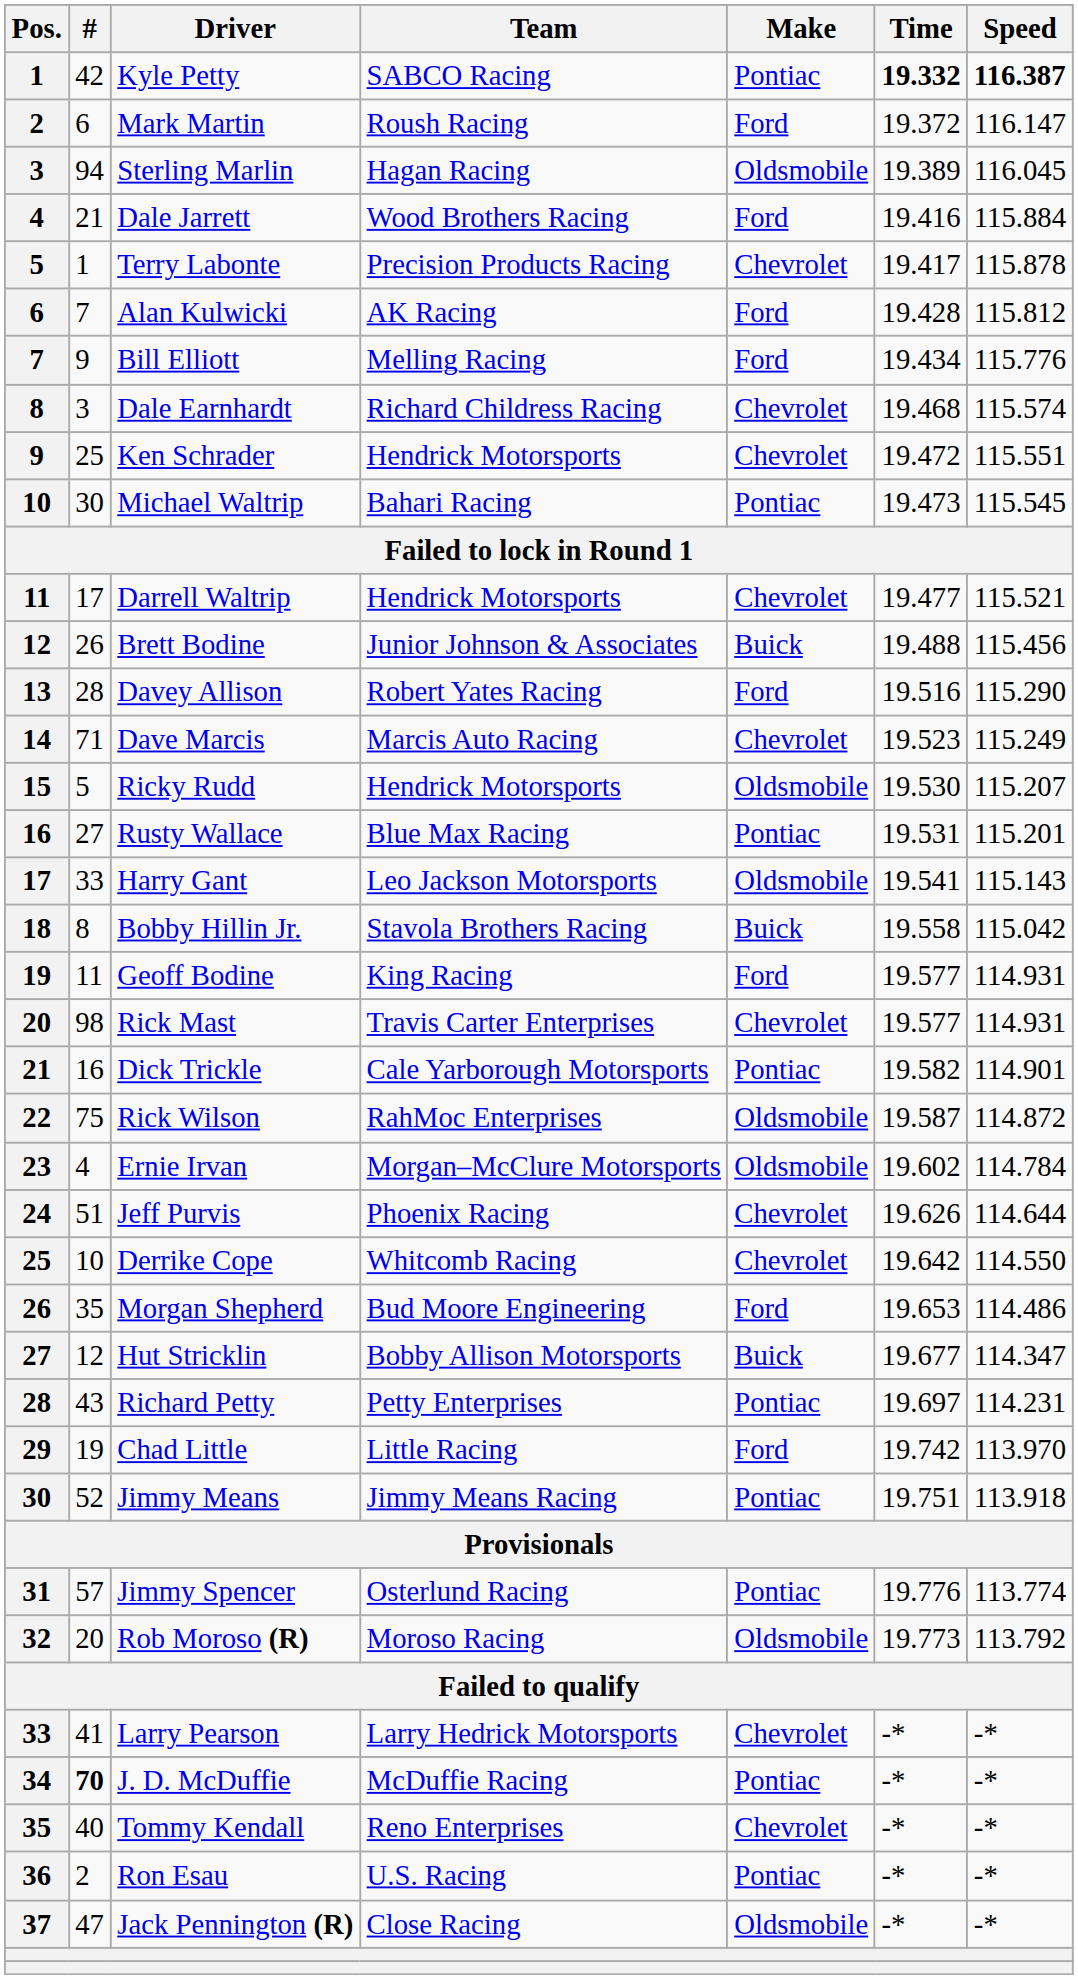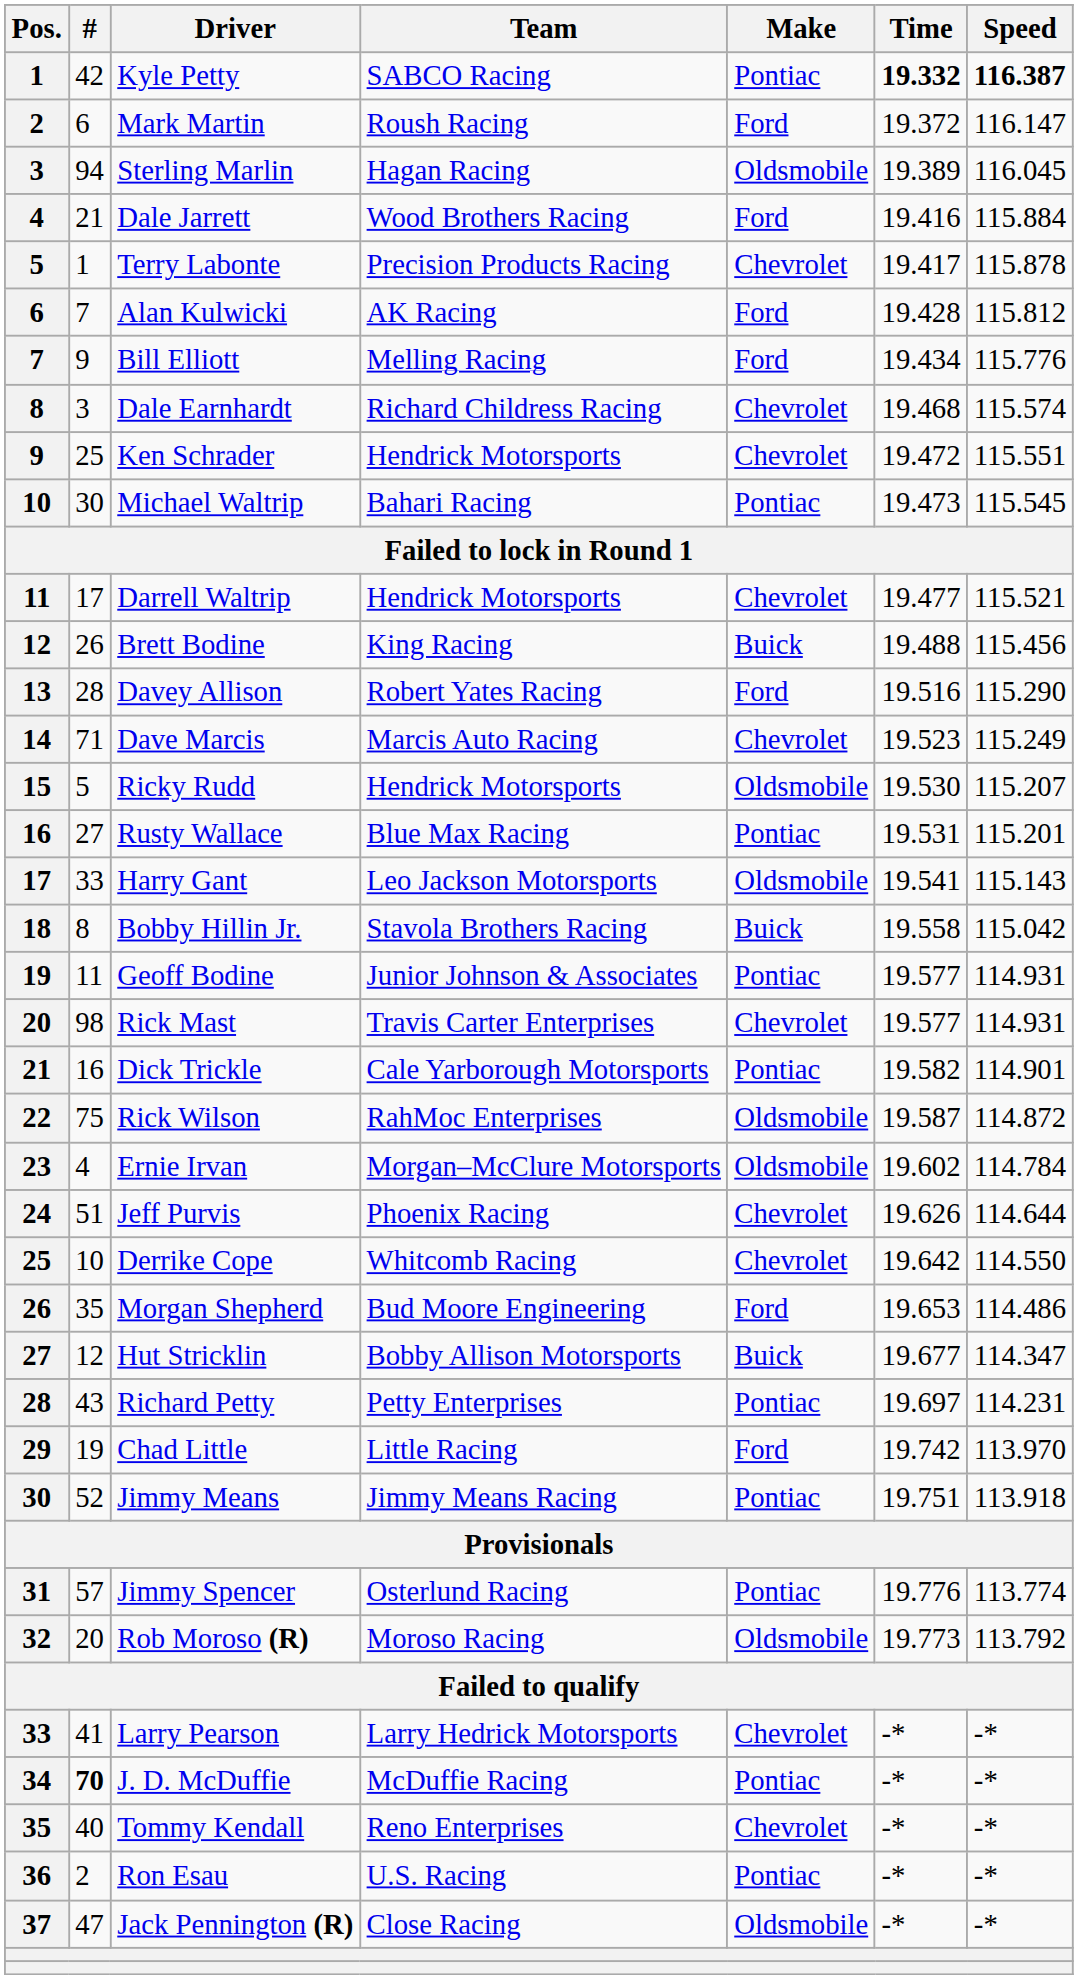Brett Bodine | Team: Junior Johnson & Associates -> King Racing
Geoff Bodine | Team: King Racing -> Junior Johnson & Associates
Geoff Bodine | Make: Ford -> Pontiac
